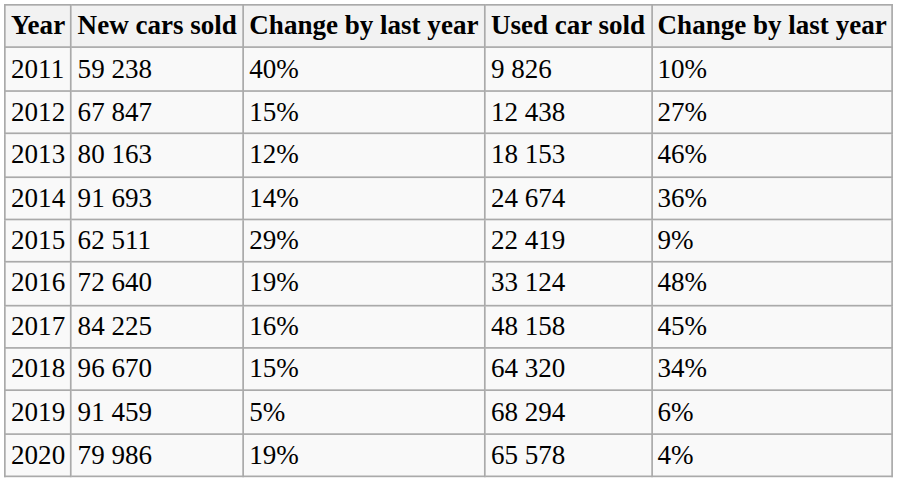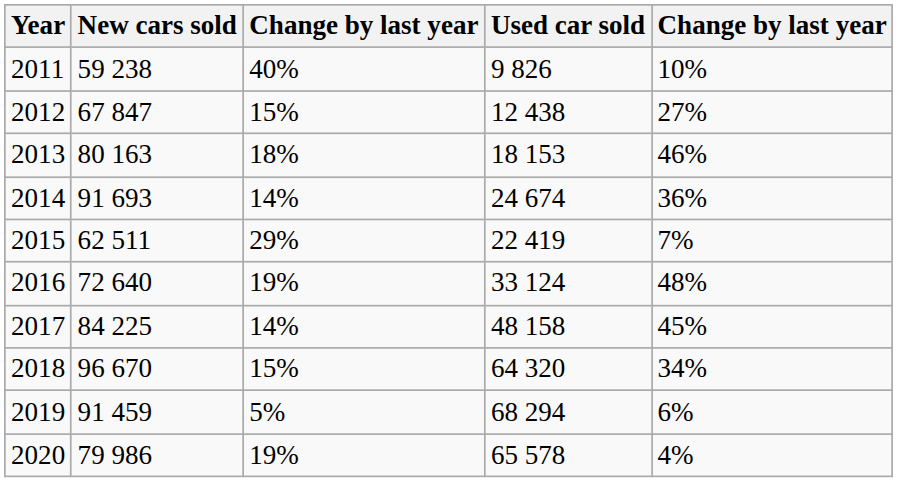2013 | column 3: 12% -> 18%
2015 | column 5: 9% -> 7%
2017 | column 3: 16% -> 14%
